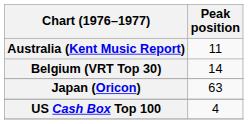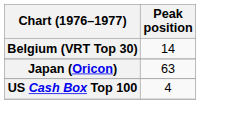- row: Australia (Kent Music Report) | 11
